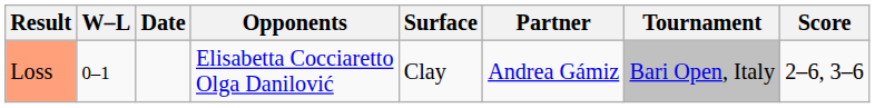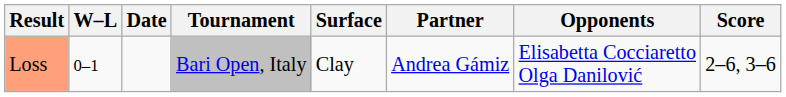columns swapped: Tournament <-> Opponents
